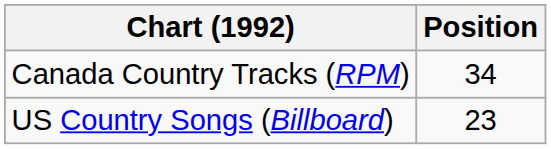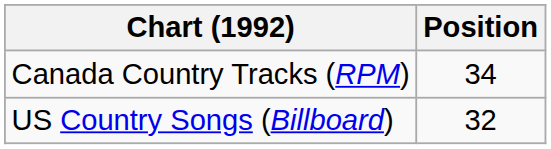US Country Songs (Billboard) | Position: 23 -> 32
